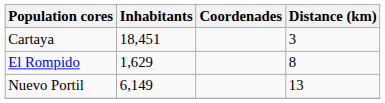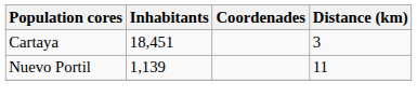- row: El Rompido | 1,629 | 8
Nuevo Portil | Inhabitants: 6,149 -> 1,139
Nuevo Portil | Distance (km): 13 -> 11
